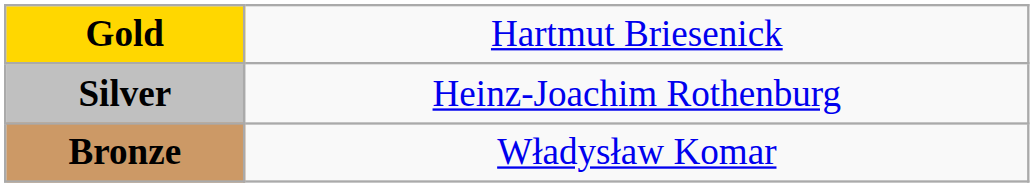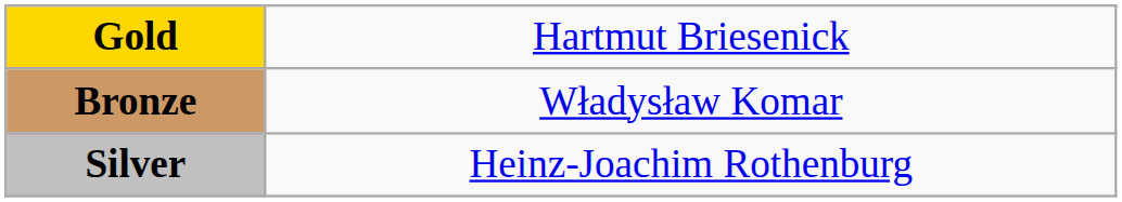rows swapped: Silver <-> Bronze
